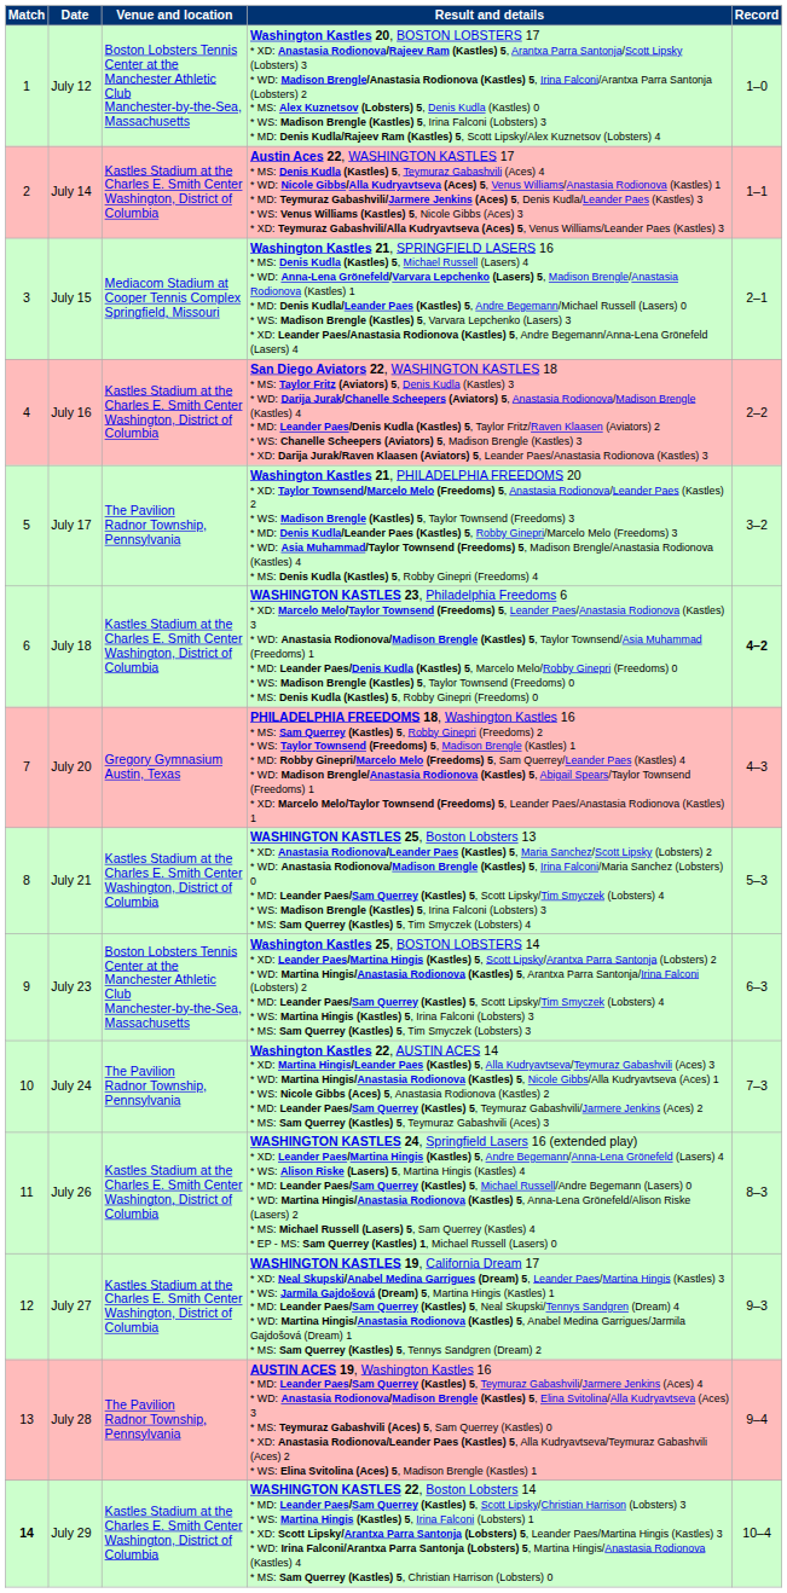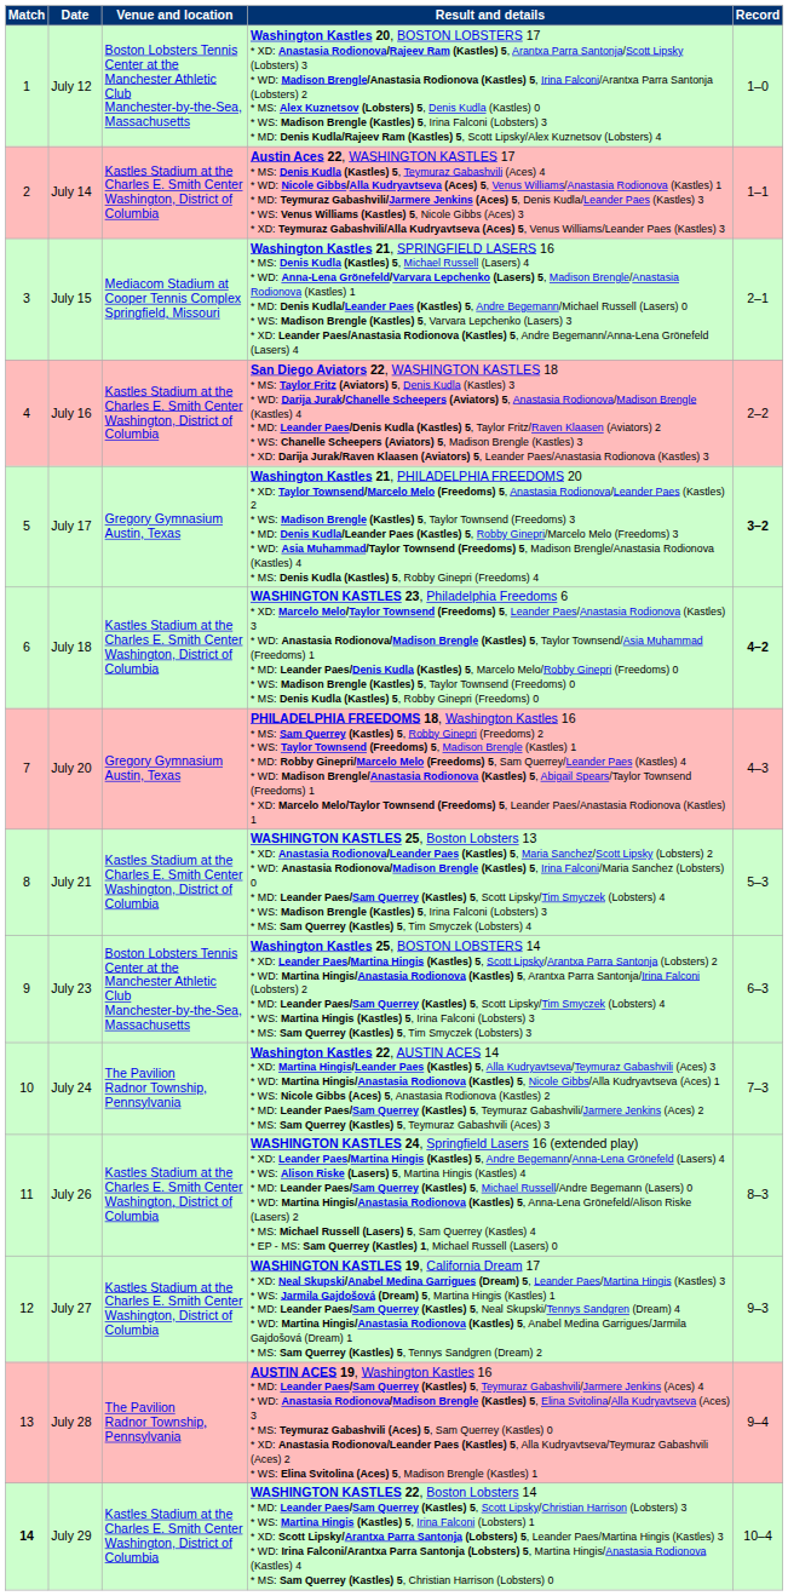July 17 | Venue and location: The Pavilion Radnor Township, Pennsylvania -> Gregory Gymnasium Austin, Texas
July 17 | Record: normal -> bold
